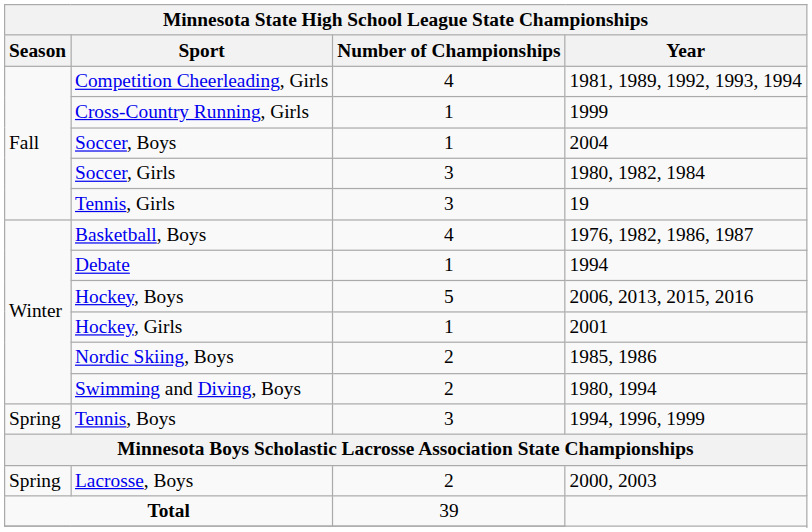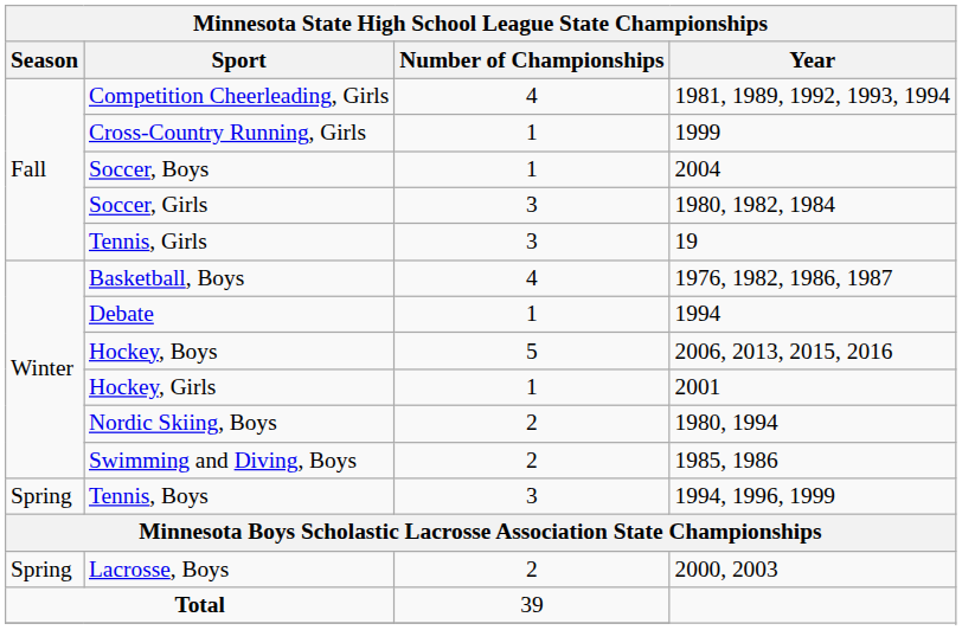Nordic Skiing, Boys | Year: 1985, 1986 -> 1980, 1994
Swimming and Diving, Boys | Year: 1980, 1994 -> 1985, 1986
